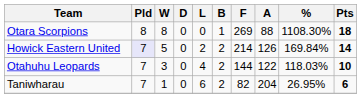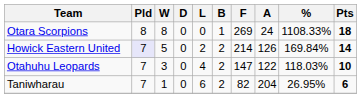Otara Scorpions | A: 88 -> 24
Otara Scorpions | %: 1108.30% -> 1108.33%
Otahuhu Leopards | F: 144 -> 147
